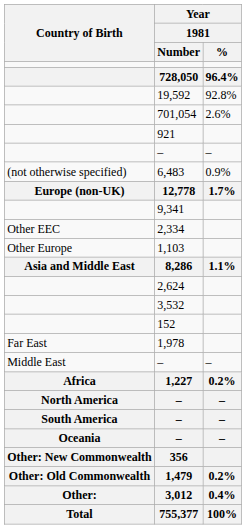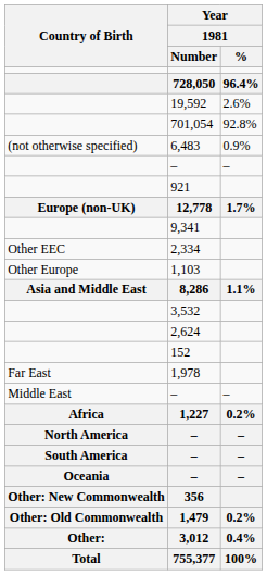19,592 | Year / 1981 / %: 92.8% -> 2.6%
701,054 | Year / 1981 / %: 2.6% -> 92.8%
rows swapped: 921 <-> 6,483
rows swapped: 2,624 <-> 3,532
